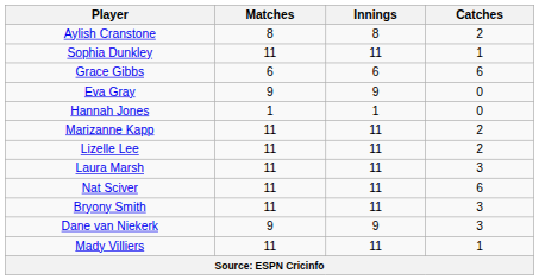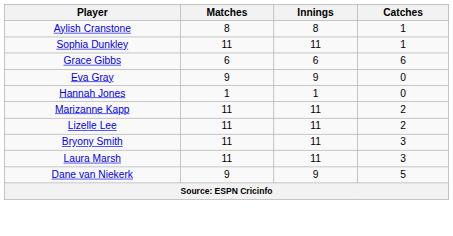Aylish Cranstone | Catches: 2 -> 1
rows swapped: Laura Marsh <-> Bryony Smith
- row: Nat Sciver | 11 | 11 | 6
Dane van Niekerk | Catches: 3 -> 5
- row: Mady Villiers | 11 | 11 | 1
